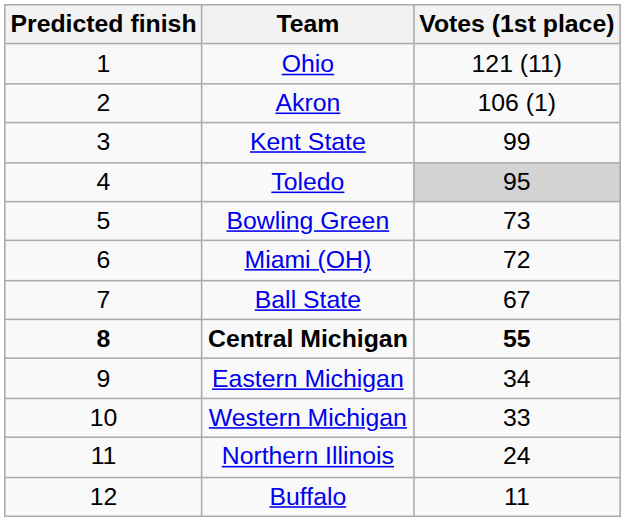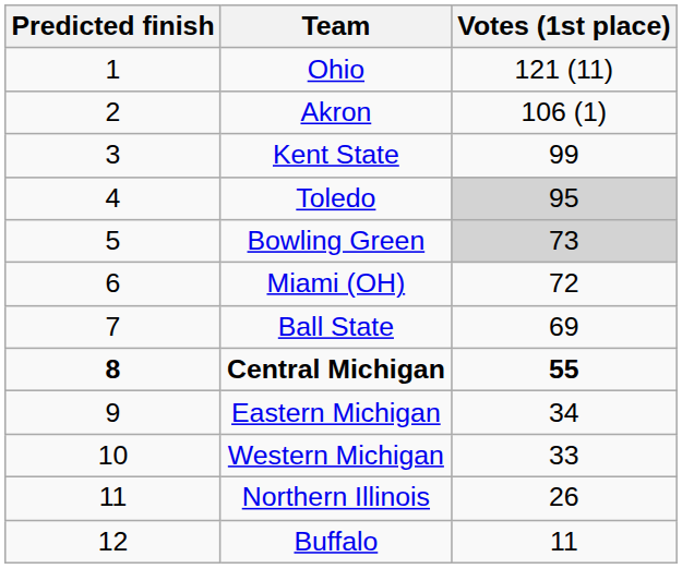Bowling Green | Votes (1st place): no background -> lightgrey background
Ball State | Votes (1st place): 67 -> 69
Northern Illinois | Votes (1st place): 24 -> 26
